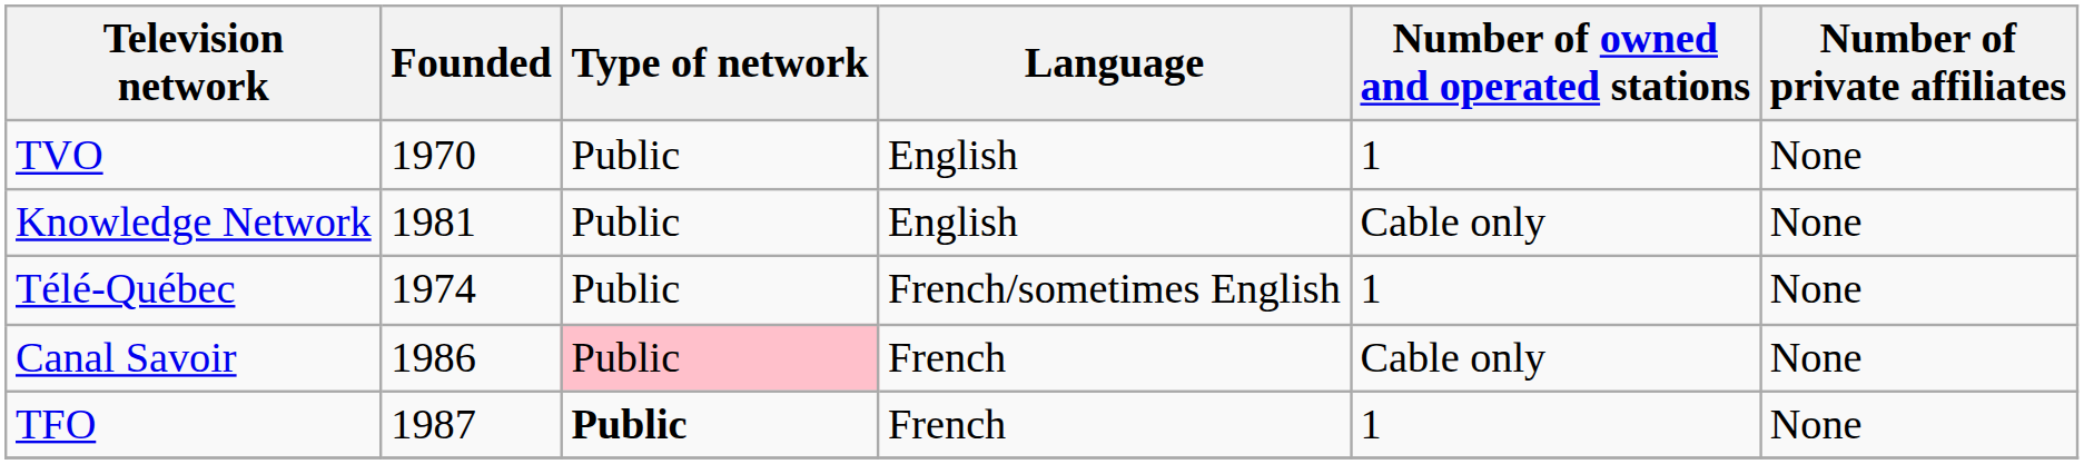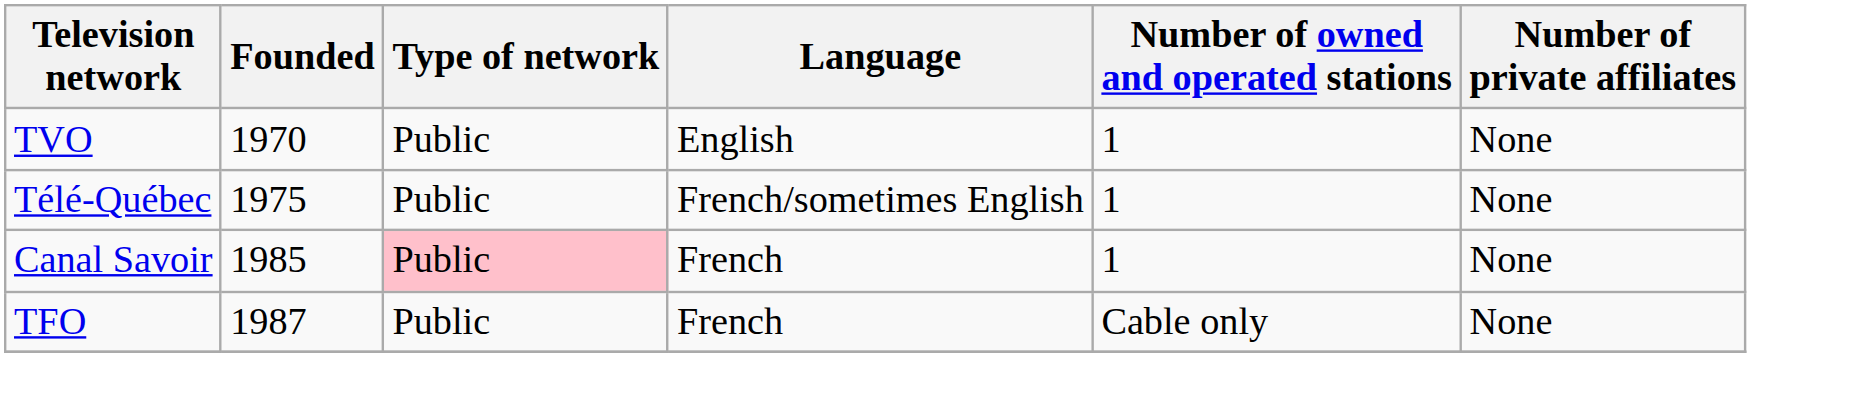- row: Knowledge Network | 1981 | Public | English | Cable only | None
Télé-Québec | Founded: 1974 -> 1975
Canal Savoir | Founded: 1986 -> 1985
Canal Savoir | Number of owned and operated stations: Cable only -> 1
TFO | Type of network: bold -> normal
TFO | Number of owned and operated stations: 1 -> Cable only
